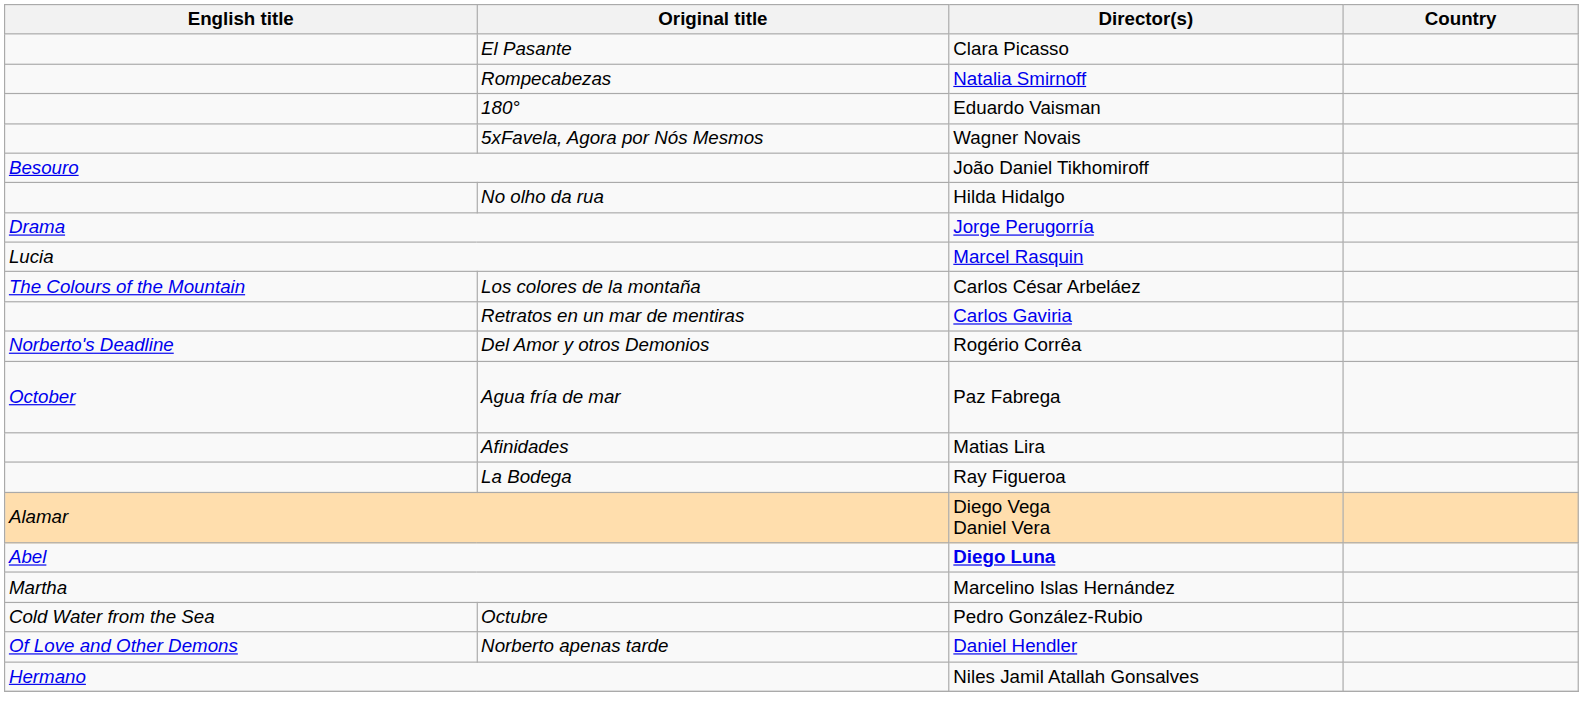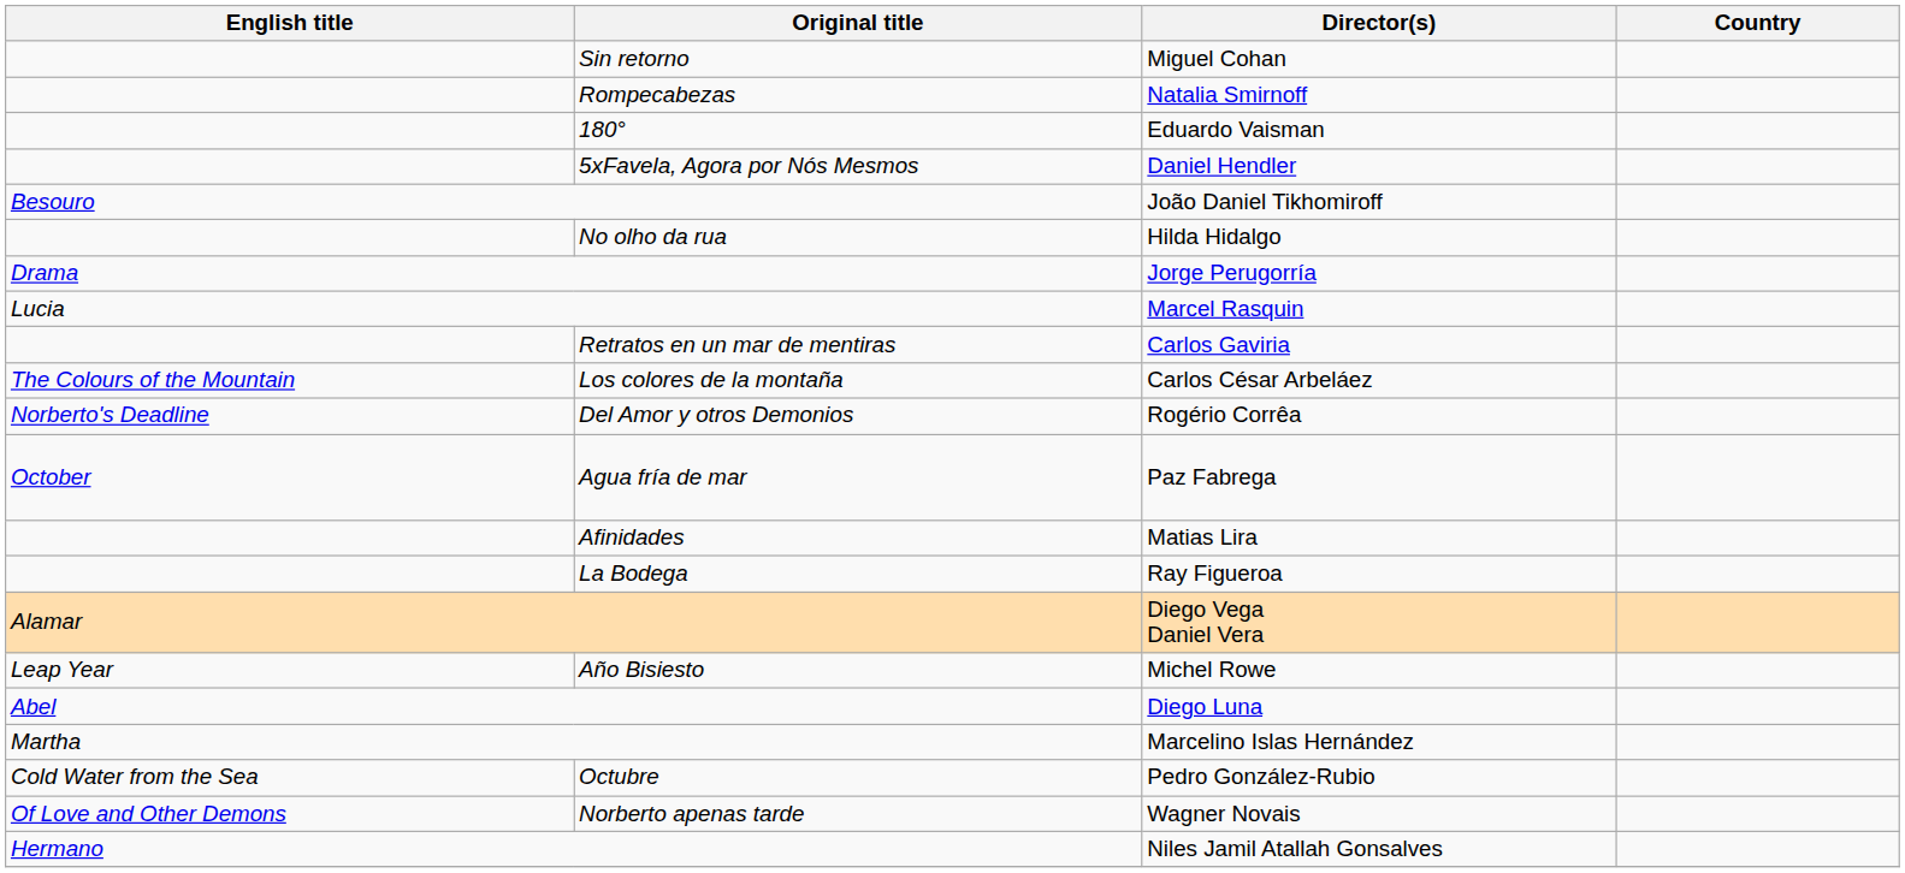- row: El Pasante | Clara Picasso
+ row: Sin retorno | Miguel Cohan
5xFavela, Agora por Nós Mesmos | Director(s): Wagner Novais -> Daniel Hendler
rows swapped: Retratos en un mar de mentiras <-> Los colores de la montaña
+ row: Leap Year | Año Bisiesto | Michel Rowe
Abel | Director(s): bold -> normal
Norberto apenas tarde | Director(s): Daniel Hendler -> Wagner Novais
